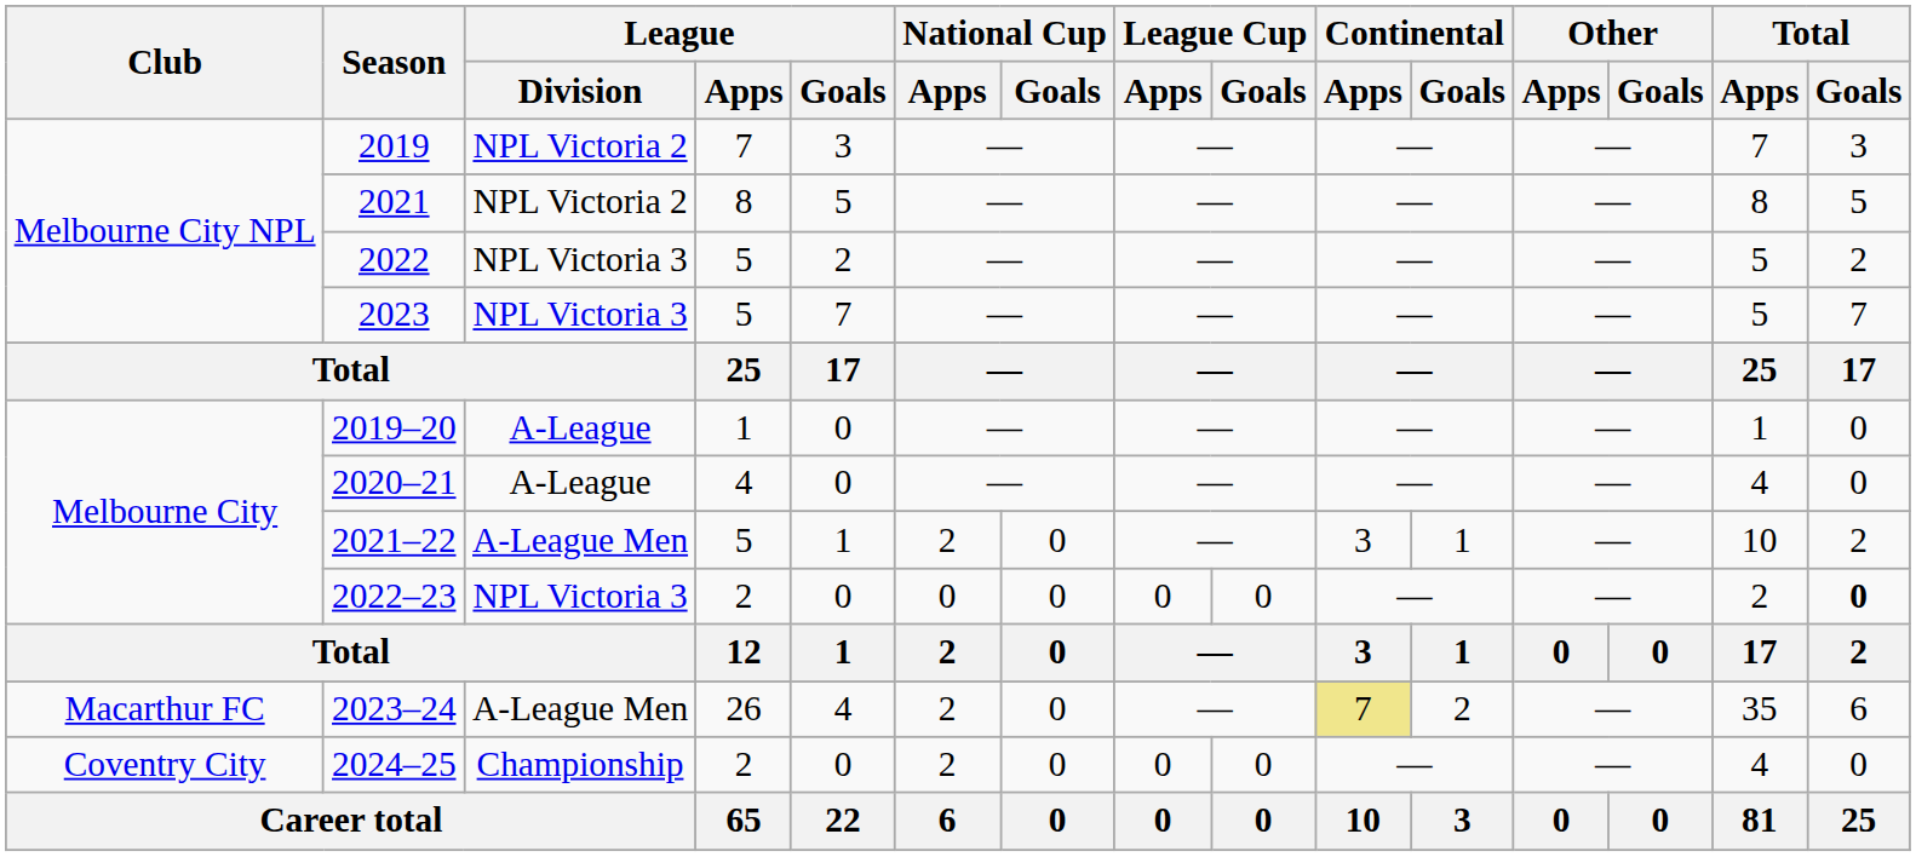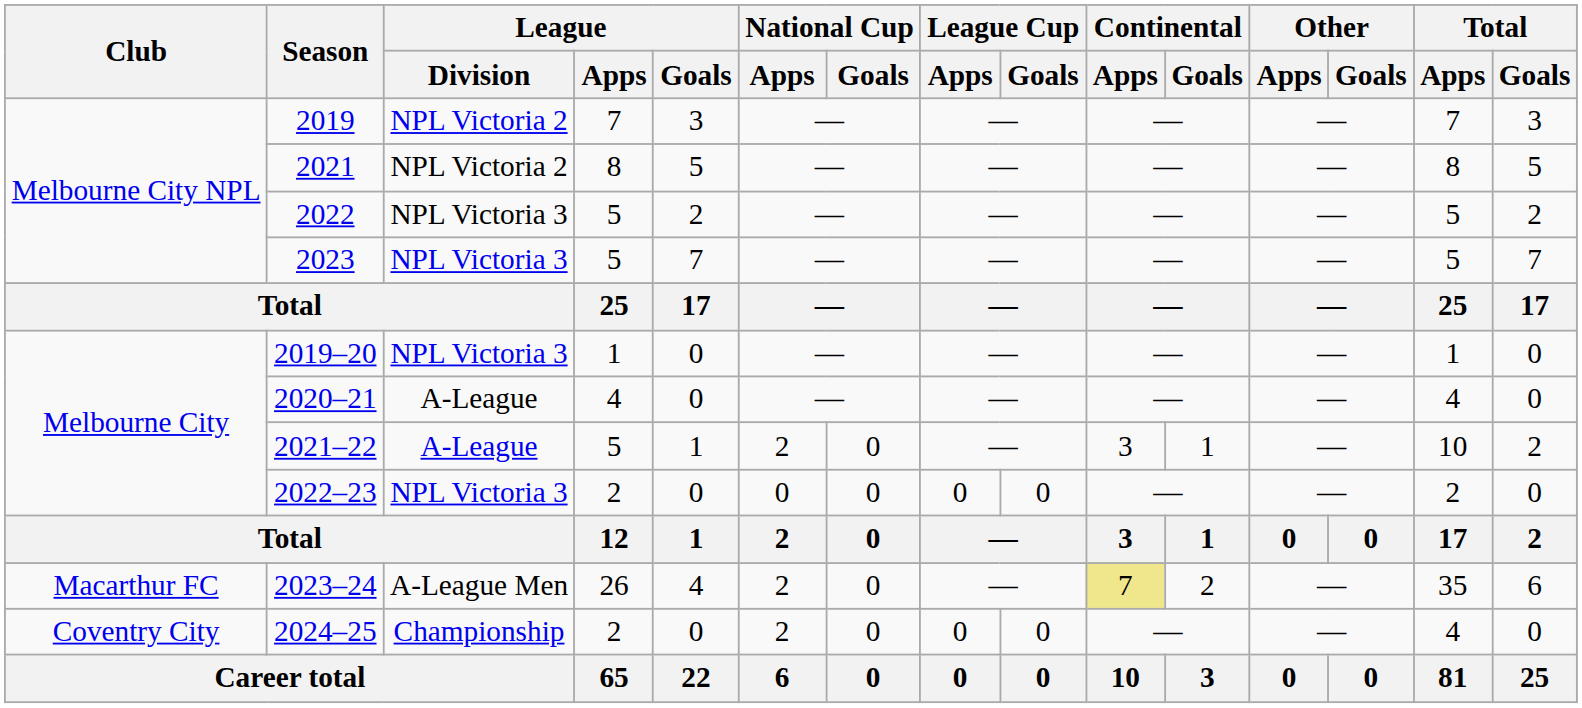2019–20 | League / Division: A-League -> NPL Victoria 3
2021–22 | League / Division: A-League Men -> A-League
2022–23 | Total / Goals: bold -> normal
